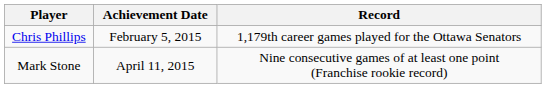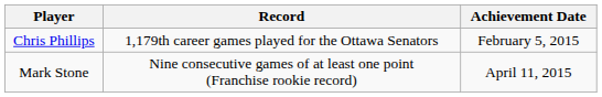columns swapped: Record <-> Achievement Date
